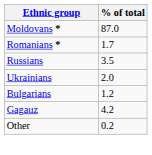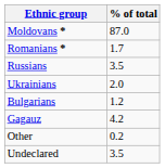+ row: Undeclared | 3.5
